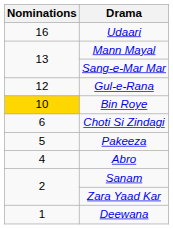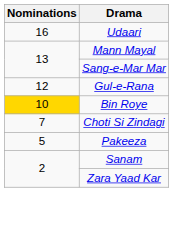Choti Si Zindagi | Nominations: 6 -> 7
- row: 4 | Abro
- row: 1 | Deewana
